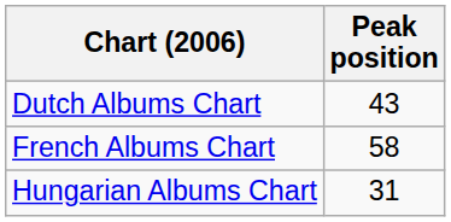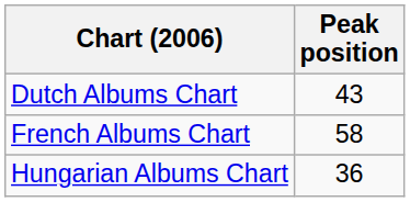Hungarian Albums Chart | Peak position: 31 -> 36
